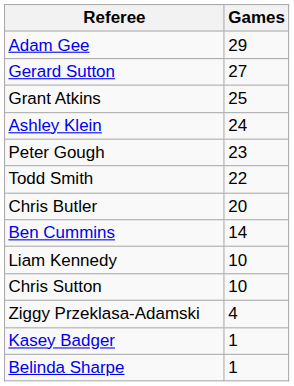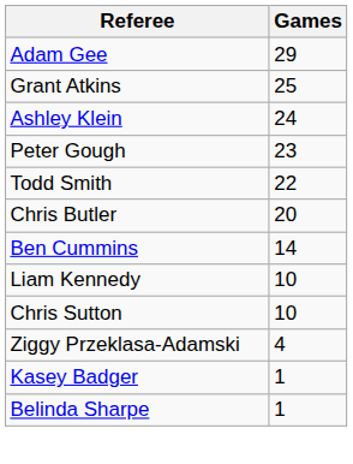- row: Gerard Sutton | 27
